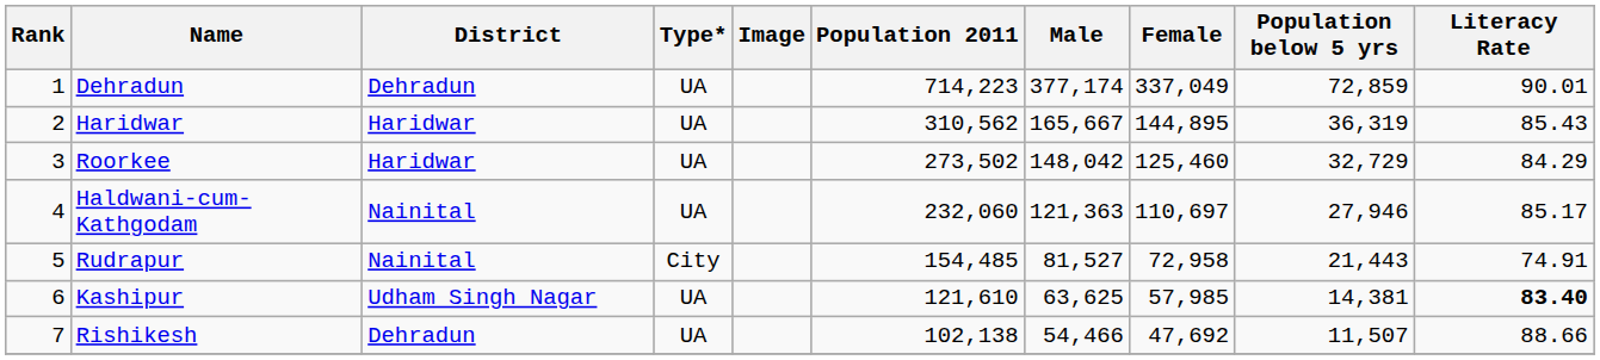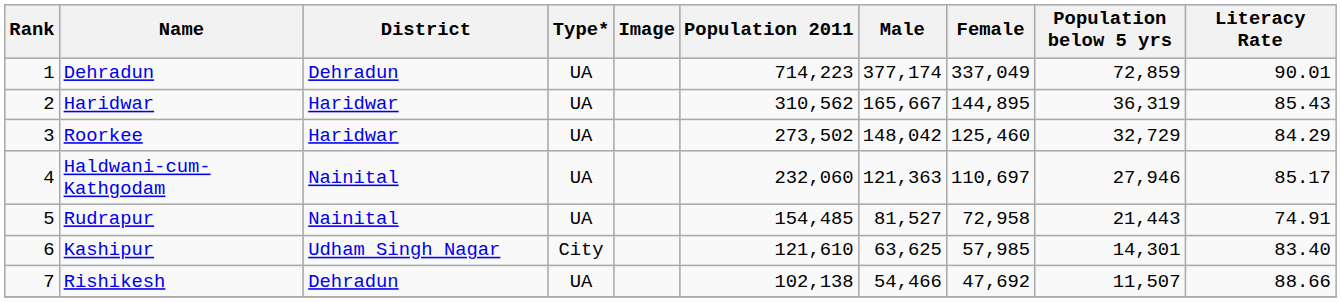Rudrapur | Type*: City -> UA
Kashipur | Type*: UA -> City
Kashipur | Population below 5 yrs: 14,381 -> 14,301
Kashipur | Literacy Rate: bold -> normal
